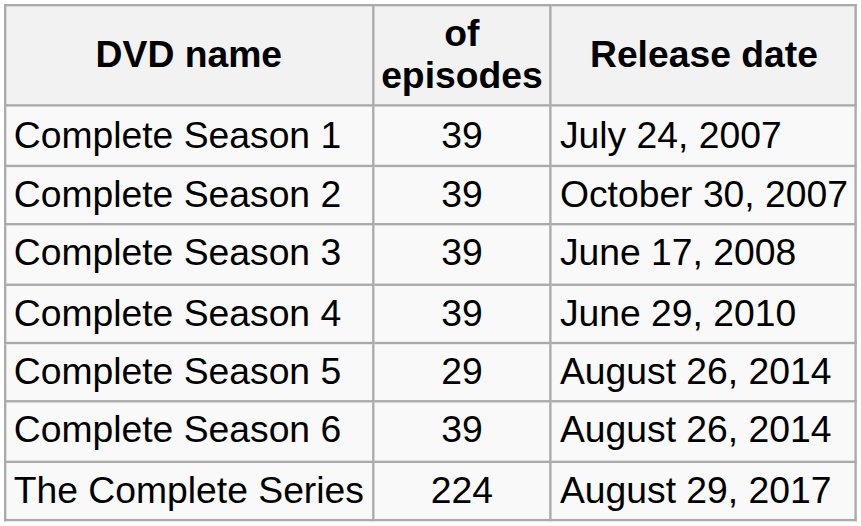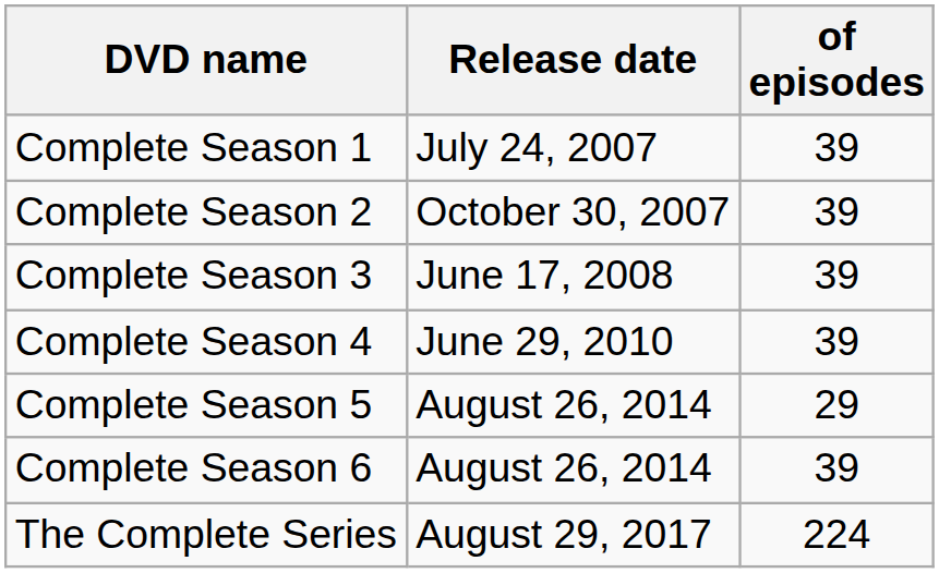columns swapped: of episodes <-> Release date
